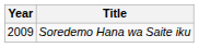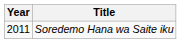Soredemo Hana wa Saite iku | Year: 2009 -> 2011
